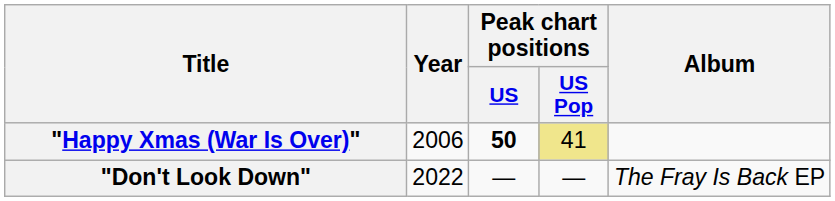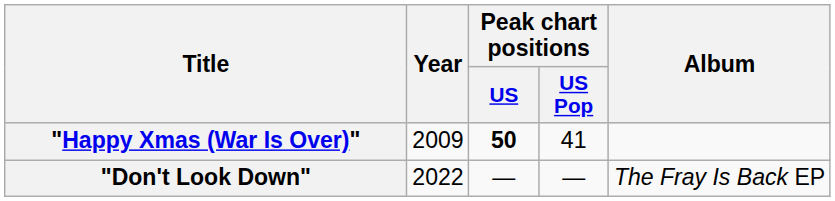"Happy Xmas (War Is Over)" | Year: 2006 -> 2009
"Happy Xmas (War Is Over)" | Peak chart positions / US Pop: khaki background -> no background
